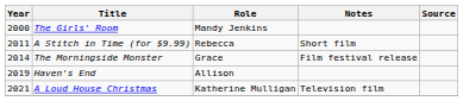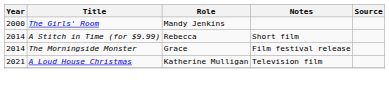A Stitch in Time (for $9.99) | Year: 2011 -> 2014
- row: 2019 | Haven's End | Allison
